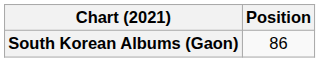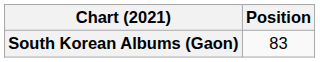South Korean Albums (Gaon) | Position: 86 -> 83
